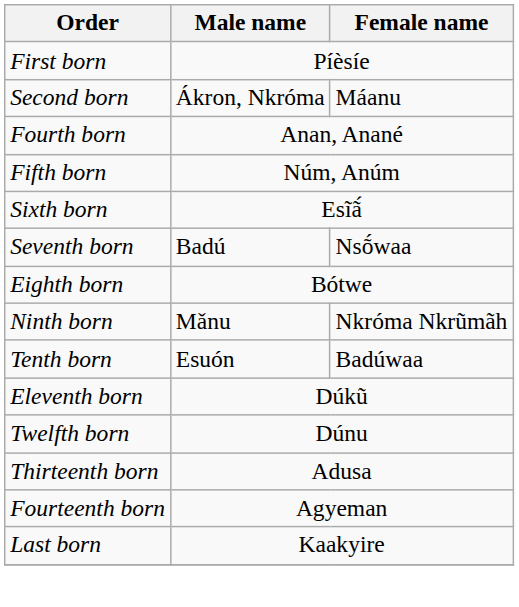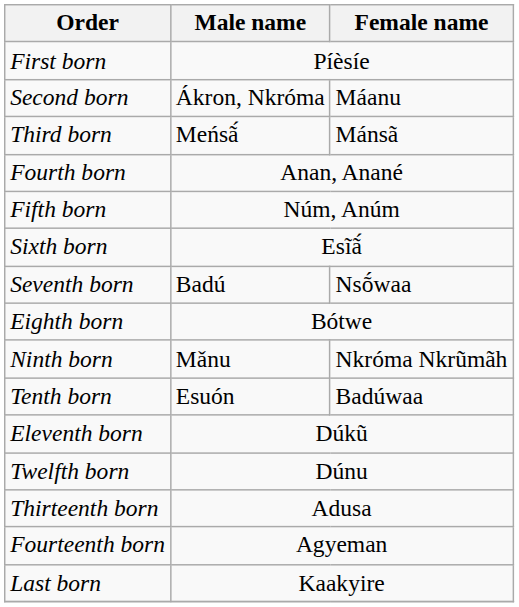+ row: Third born | Meńsã́ | Mánsã
